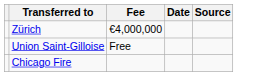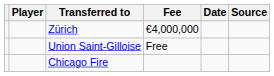+ column: Player
